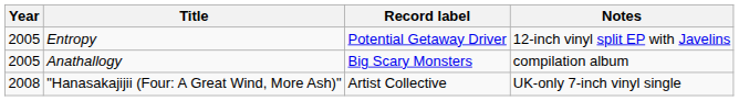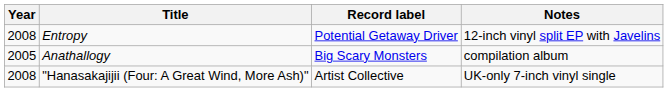Entropy | Year: 2005 -> 2008
